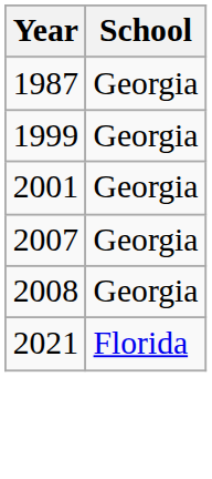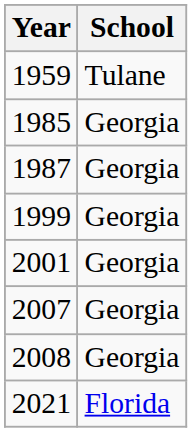+ row: 1959 | Tulane
+ row: 1985 | Georgia
